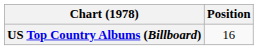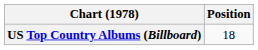US Top Country Albums (Billboard) | Position: 16 -> 18
